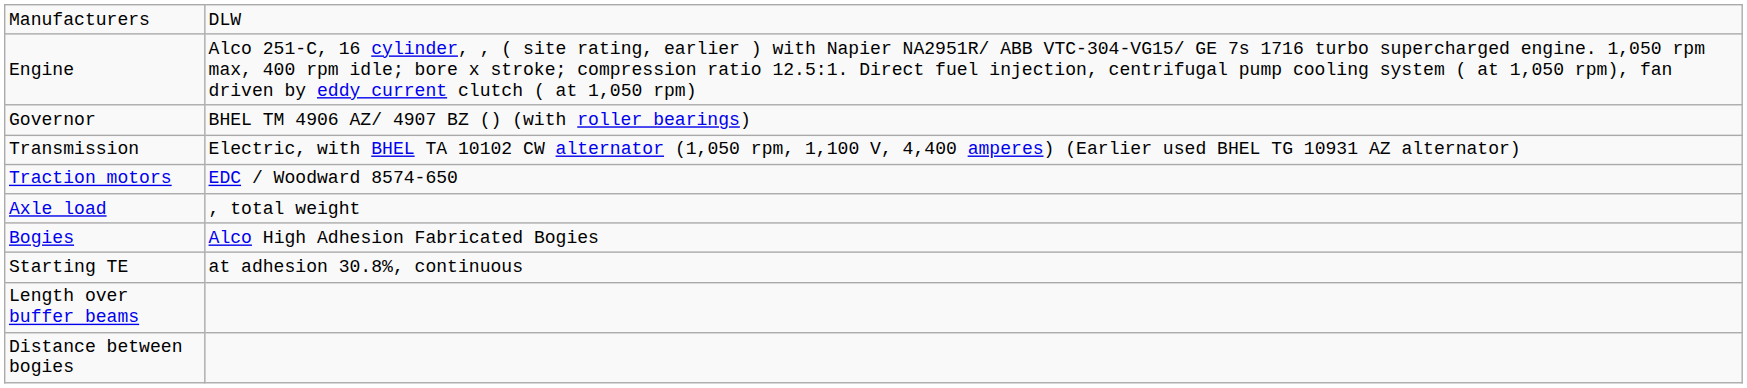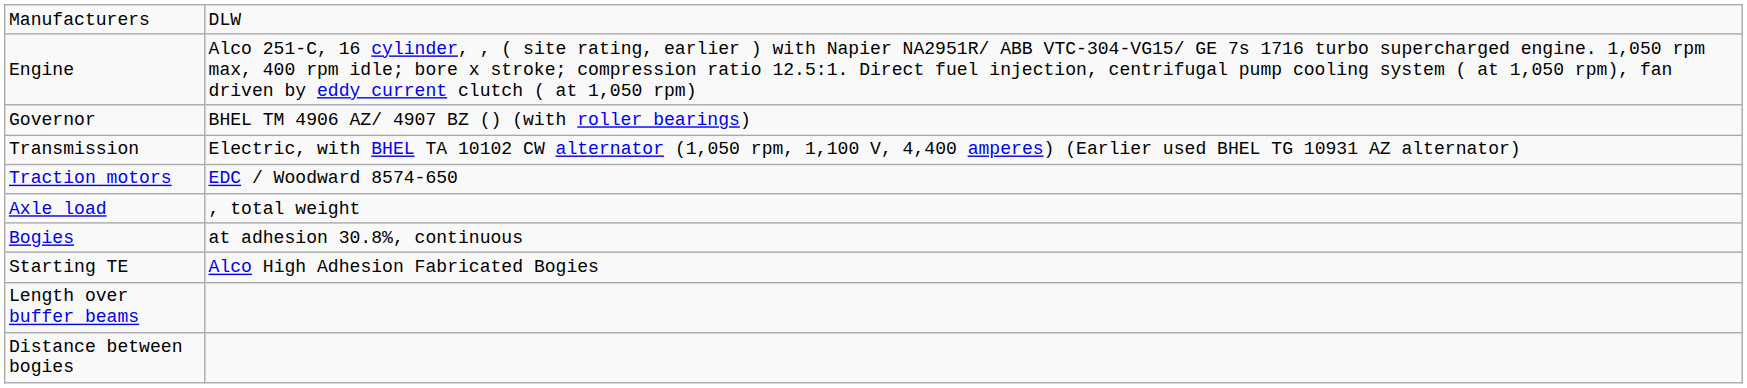Bogies | column 2: Alco High Adhesion Fabricated Bogies -> at adhesion 30.8%, continuous
Starting TE | column 2: at adhesion 30.8%, continuous -> Alco High Adhesion Fabricated Bogies
